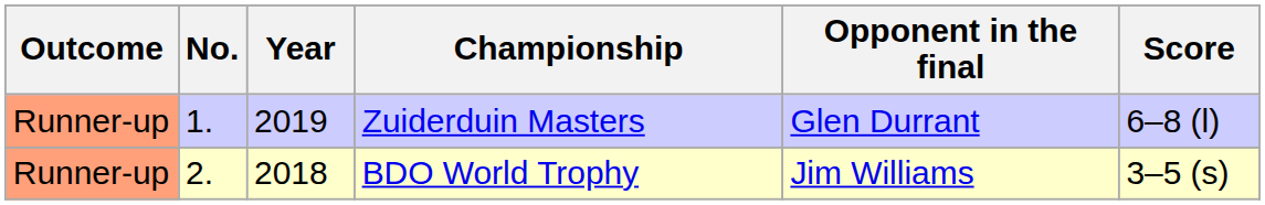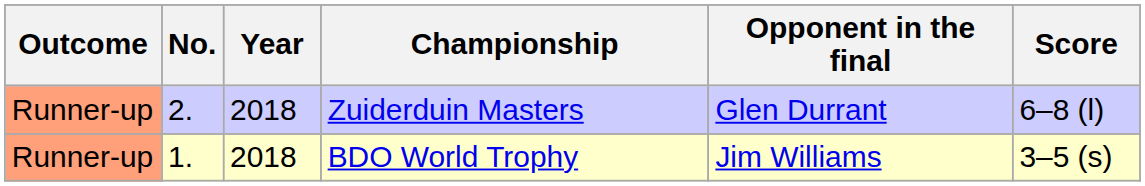Zuiderduin Masters | No.: 1. -> 2.
Zuiderduin Masters | Year: 2019 -> 2018
BDO World Trophy | No.: 2. -> 1.
